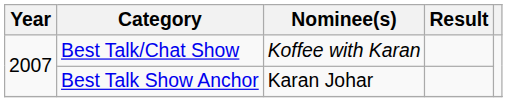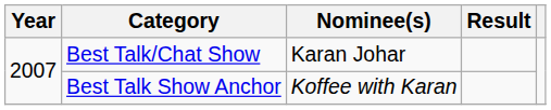Best Talk/Chat Show | Nominee(s): Koffee with Karan -> Karan Johar
Best Talk Show Anchor | Nominee(s): Karan Johar -> Koffee with Karan
